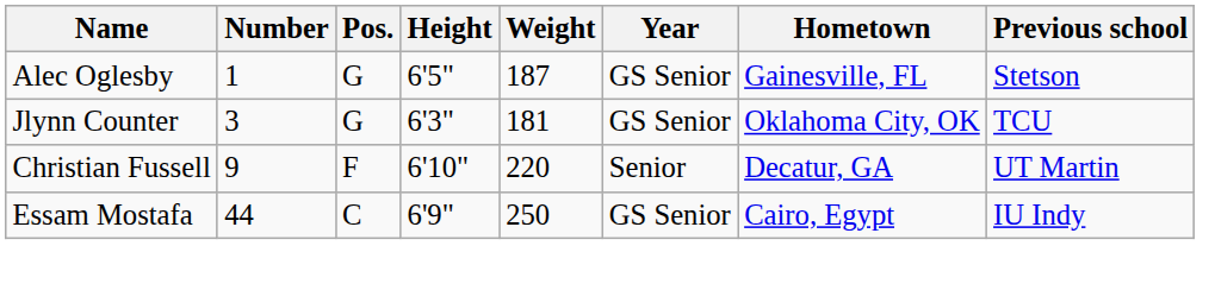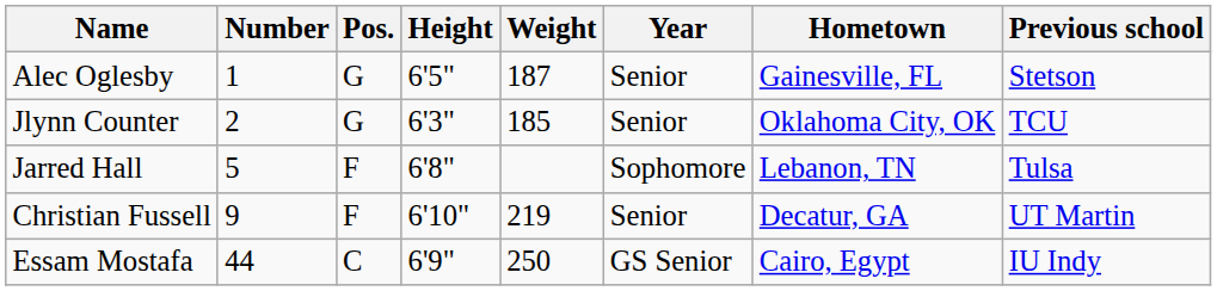Alec Oglesby | Year: GS Senior -> Senior
Jlynn Counter | Number: 3 -> 2
Jlynn Counter | Weight: 181 -> 185
Jlynn Counter | Year: GS Senior -> Senior
+ row: Jarred Hall | 5 | F | 6'8" | Sophomore | Lebanon, TN | Tulsa
Christian Fussell | Weight: 220 -> 219
